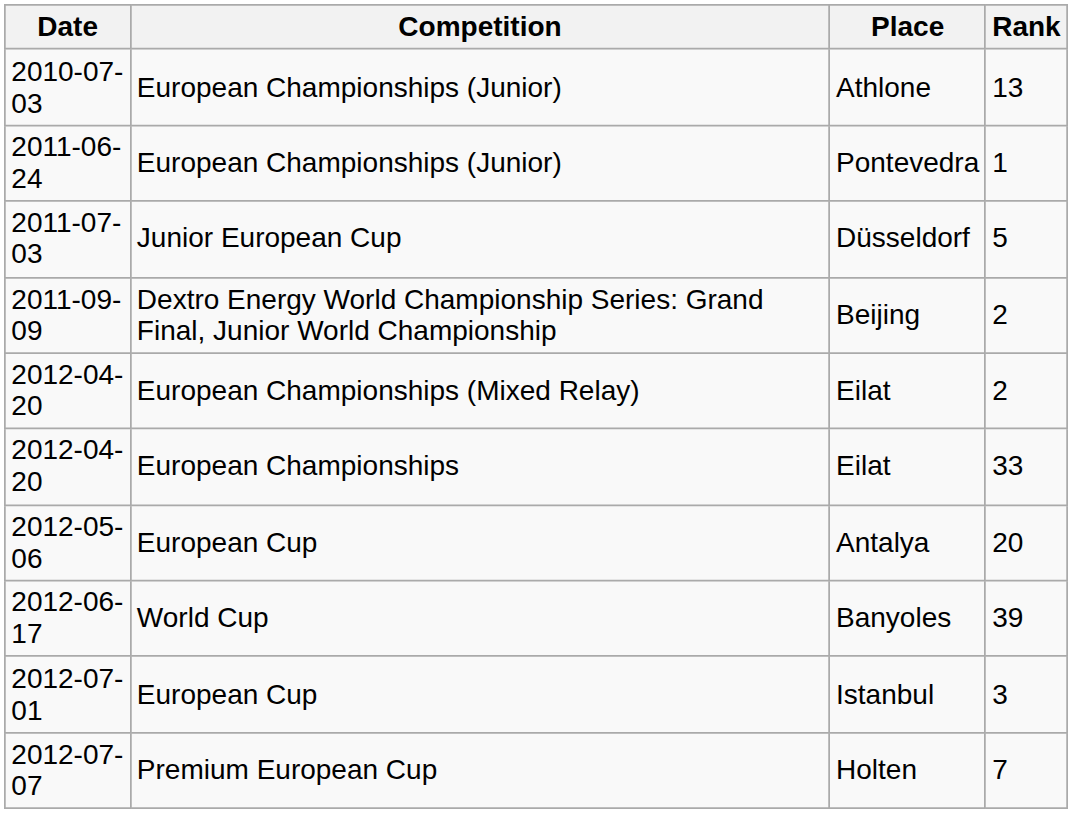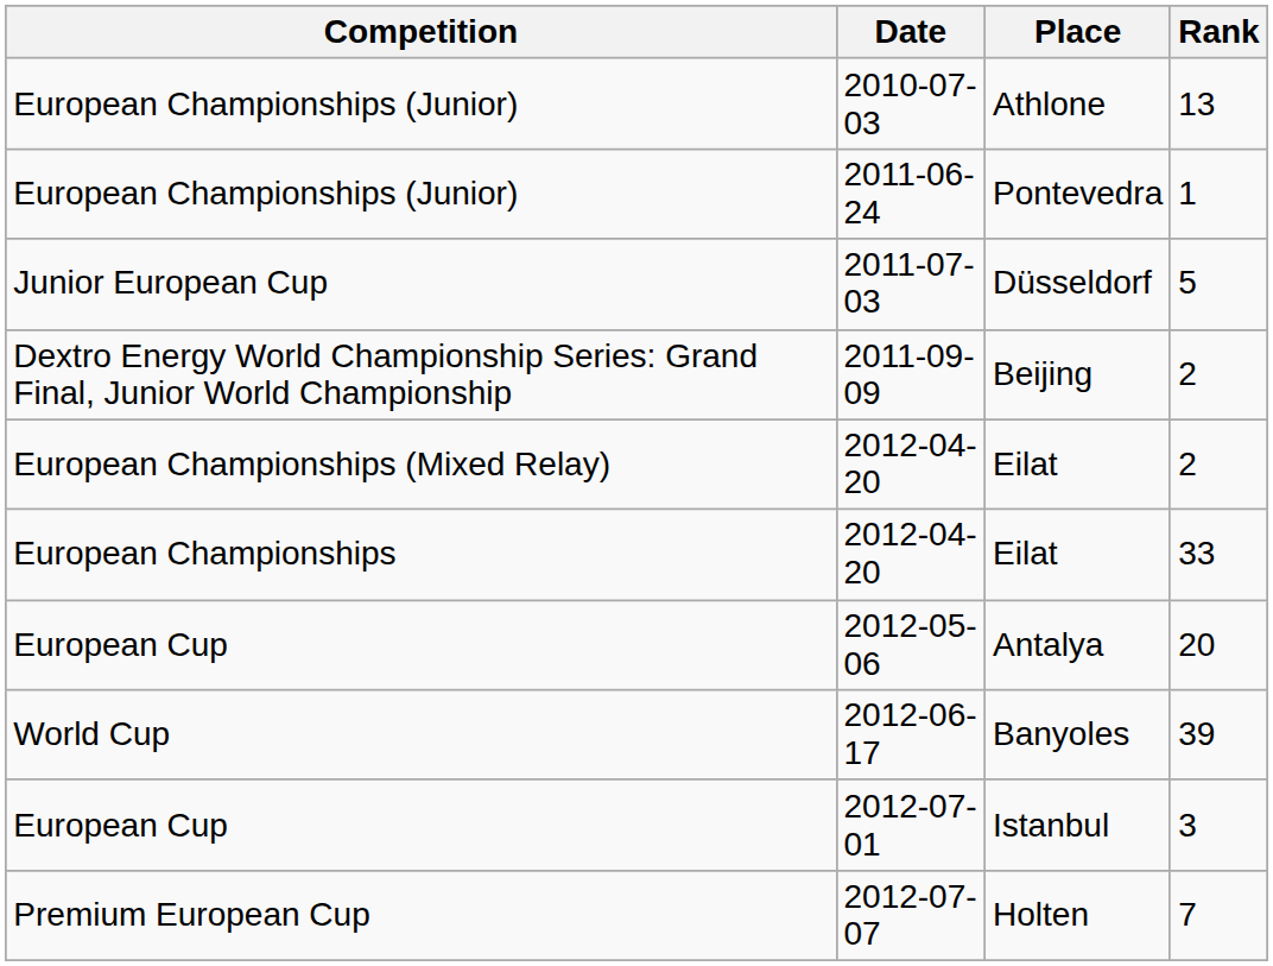columns swapped: Date <-> Competition
